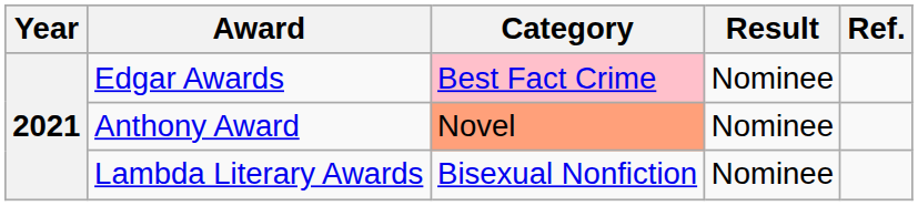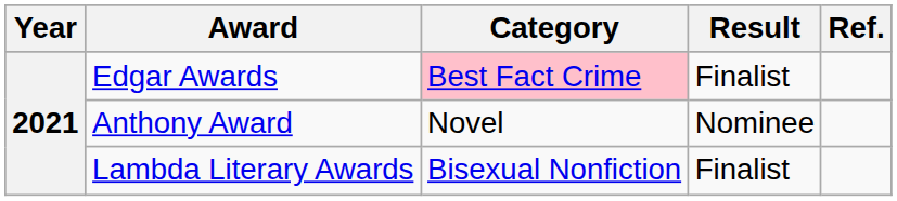Edgar Awards | Result: Nominee -> Finalist
Anthony Award | Category: lightsalmon background -> no background
Lambda Literary Awards | Result: Nominee -> Finalist
